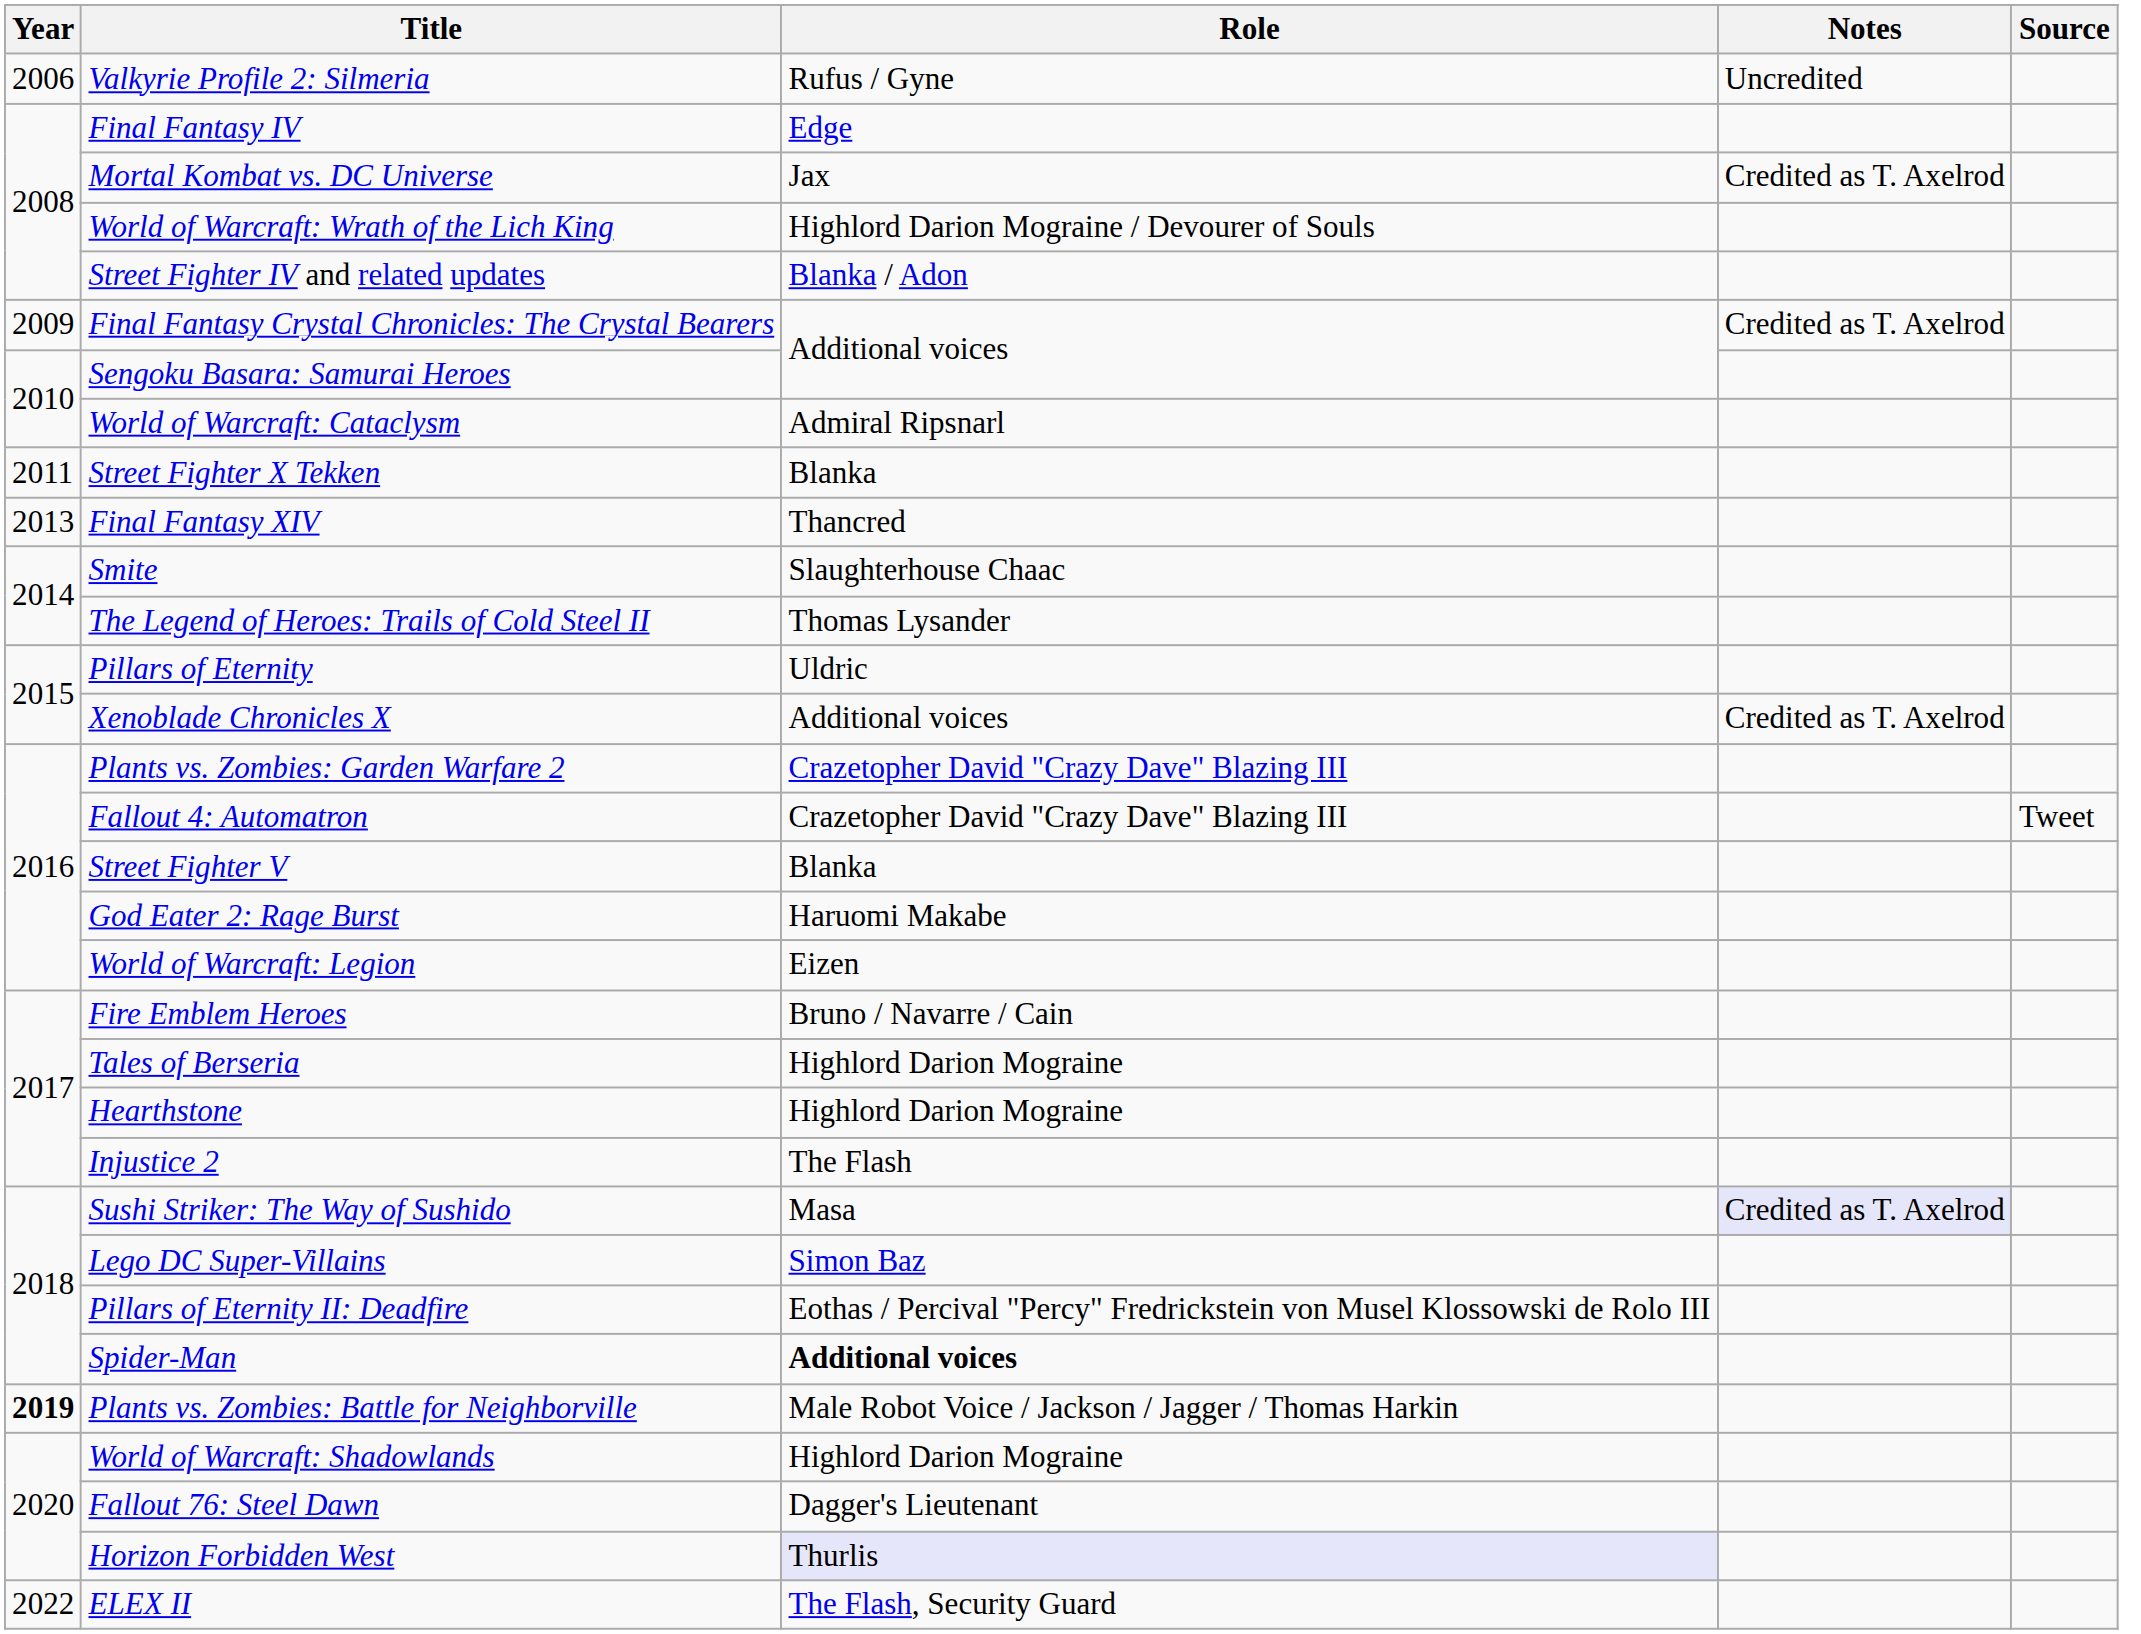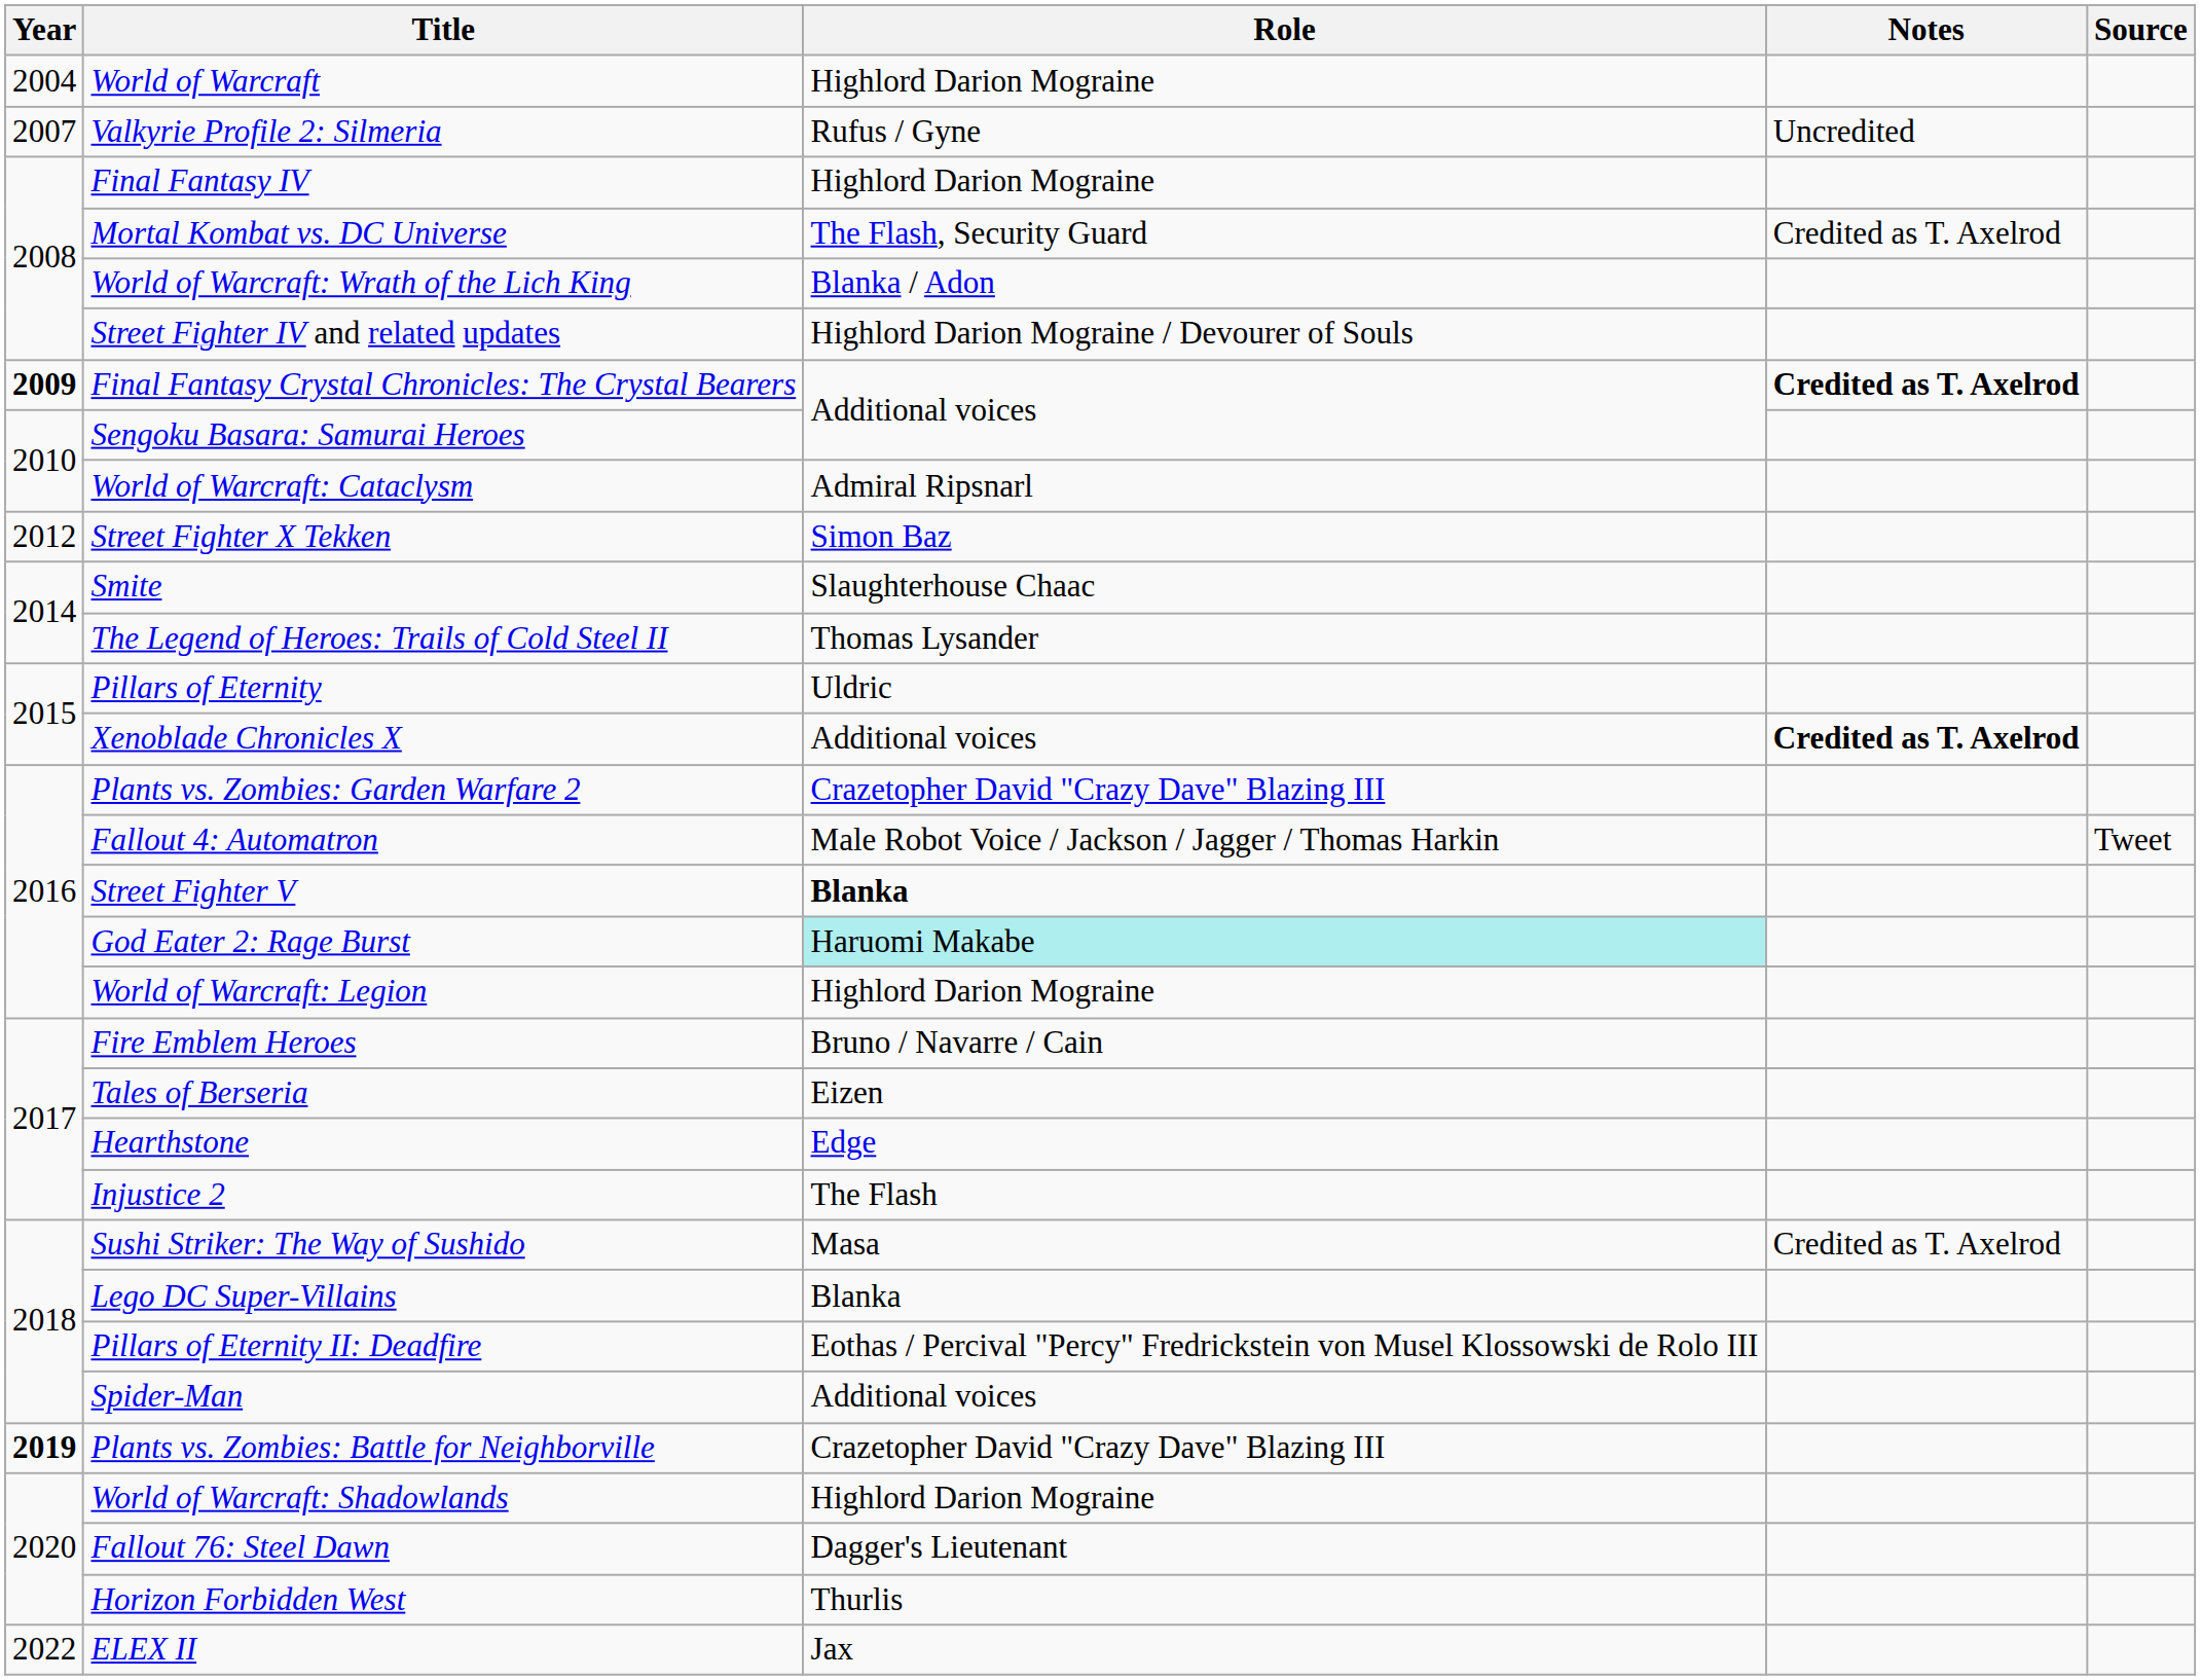+ row: 2004 | World of Warcraft | Highlord Darion Mograine
Valkyrie Profile 2: Silmeria | Year: 2006 -> 2007
Final Fantasy IV | Role: Edge -> Highlord Darion Mograine
Mortal Kombat vs. DC Universe | Role: Jax -> The Flash, Security Guard
World of Warcraft: Wrath of the Lich King | Role: Highlord Darion Mograine / Devourer of Souls -> Blanka / Adon
Street Fighter IV and related updates | Role: Blanka / Adon -> Highlord Darion Mograine / Devourer of Souls
Final Fantasy Crystal Chronicles: The Crystal Bearers | Year: normal -> bold
Final Fantasy Crystal Chronicles: The Crystal Bearers | Notes: normal -> bold
Street Fighter X Tekken | Year: 2011 -> 2012
Street Fighter X Tekken | Role: Blanka -> Simon Baz
- row: 2013 | Final Fantasy XIV | Thancred
Xenoblade Chronicles X | Notes: normal -> bold
Fallout 4: Automatron | Role: Crazetopher David "Crazy Dave" Blazing III -> Male Robot Voice / Jackson / Jagger / Thomas Harkin
Street Fighter V | Role: normal -> bold
God Eater 2: Rage Burst | Role: no background -> paleturquoise background
World of Warcraft: Legion | Role: Eizen -> Highlord Darion Mograine
Tales of Berseria | Role: Highlord Darion Mograine -> Eizen
Hearthstone | Role: Highlord Darion Mograine -> Edge
Sushi Striker: The Way of Sushido | Notes: lavender background -> no background
Lego DC Super-Villains | Role: Simon Baz -> Blanka
Spider-Man | Role: bold -> normal
Plants vs. Zombies: Battle for Neighborville | Role: Male Robot Voice / Jackson / Jagger / Thomas Harkin -> Crazetopher David "Crazy Dave" Blazing III
Horizon Forbidden West | Role: lavender background -> no background
ELEX II | Role: The Flash, Security Guard -> Jax
